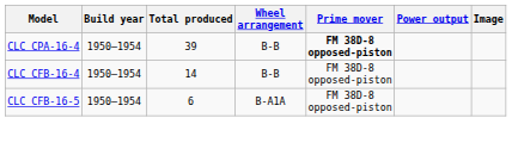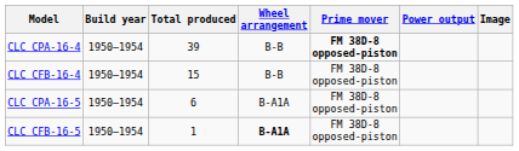CLC CFB-16-4 | Total produced: 14 -> 15
+ row: CLC CPA-16-5 | 1950–1954 | 6 | B-A1A | FM 38D-8 opposed-piston
CLC CFB-16-5 | Total produced: 6 -> 1
CLC CFB-16-5 | Wheel arrangement: normal -> bold
